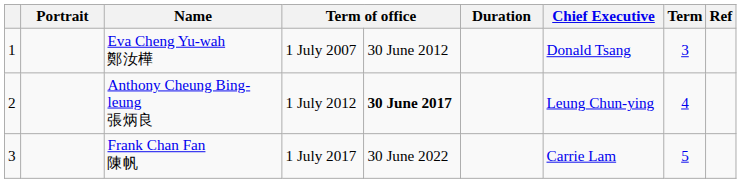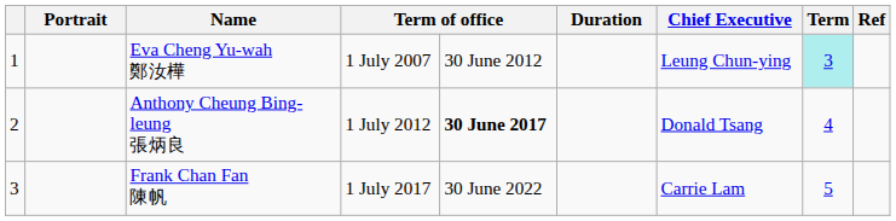Eva Cheng Yu-wah 鄭汝樺 | Chief Executive: Donald Tsang -> Leung Chun-ying
Eva Cheng Yu-wah 鄭汝樺 | Term: no background -> paleturquoise background
Anthony Cheung Bing-leung 張炳良 | Chief Executive: Leung Chun-ying -> Donald Tsang
